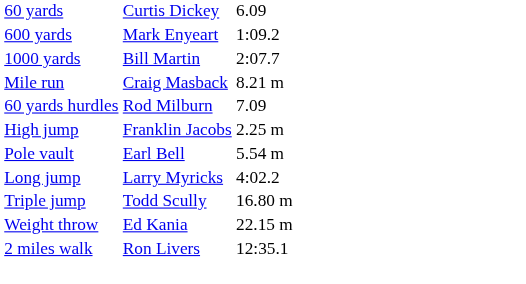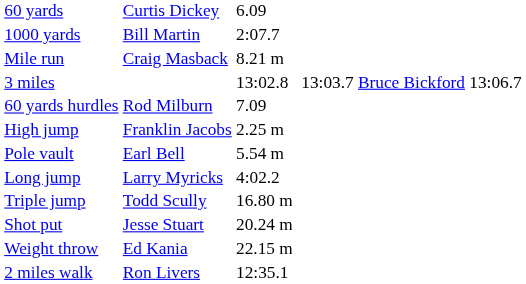- row: 600 yards | Mark Enyeart | 1:09.2
+ row: 3 miles | 13:02.8 | 13:03.7 | Bruce Bickford | 13:06.7
+ row: Shot put | Jesse Stuart | 20.24 m
